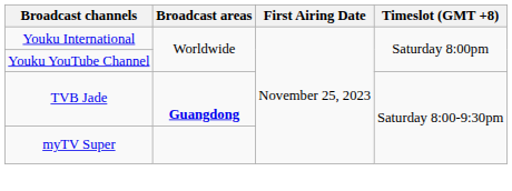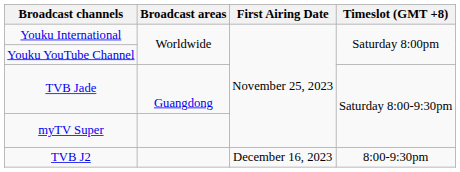TVB Jade | Broadcast areas: bold -> normal
+ row: TVB J2 | December 16, 2023 | 8:00-9:30pm
